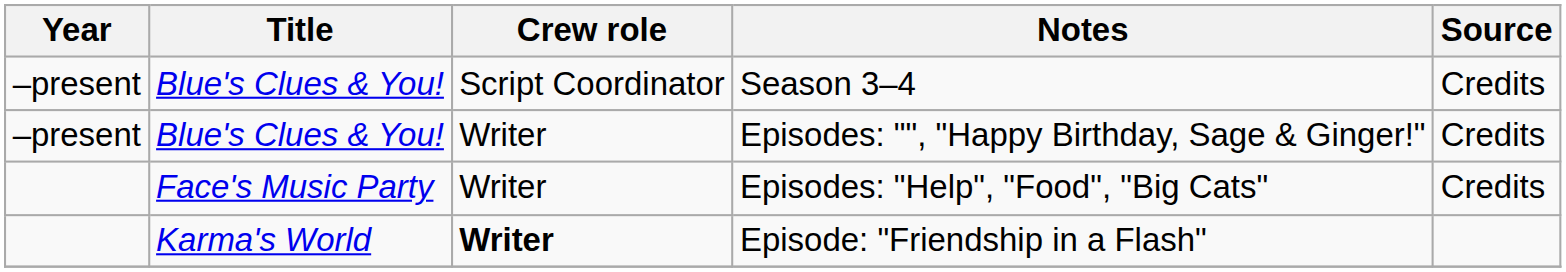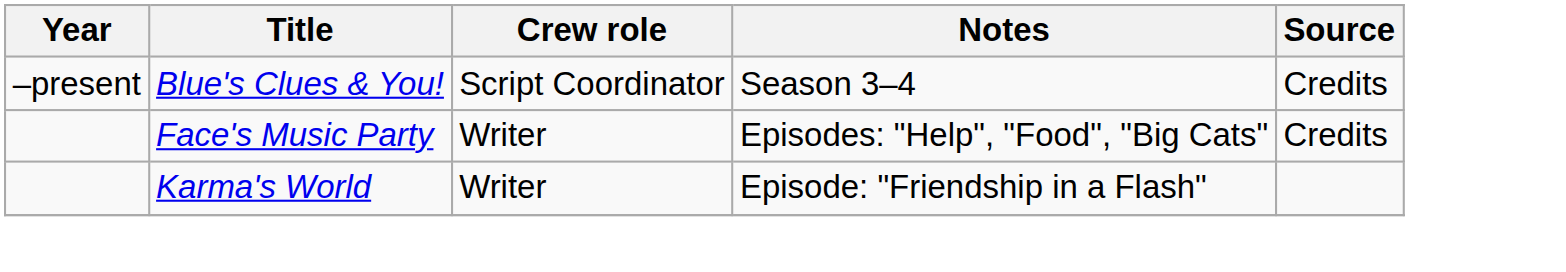- row: –present | Blue's Clues & You! | Writer | Episodes: "", "Happy Birthday, Sage & Ginger!" | Credits
Episode: "Friendship in a Flash" | Crew role: bold -> normal
